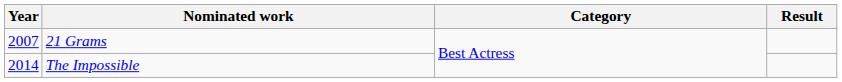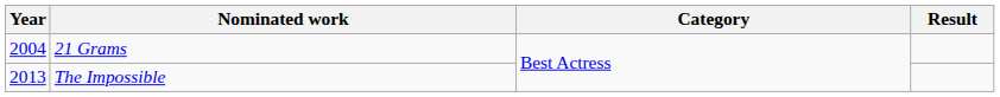21 Grams | Year: 2007 -> 2004
The Impossible | Year: 2014 -> 2013
